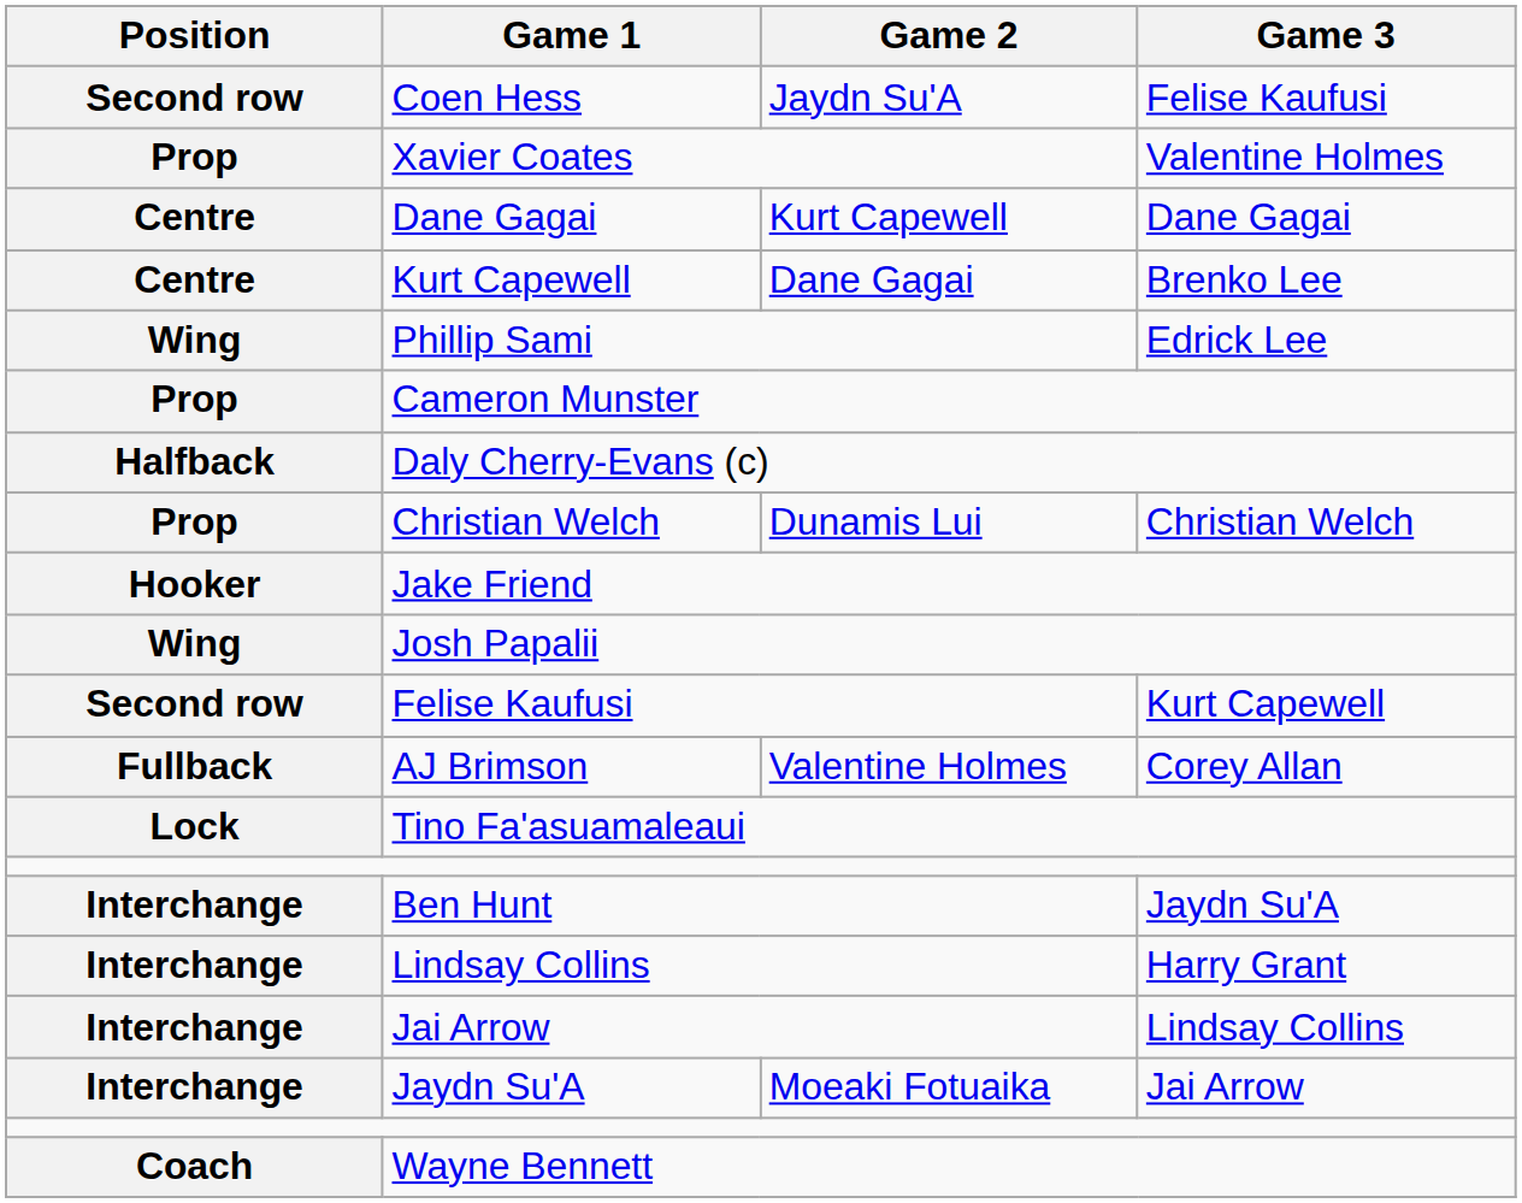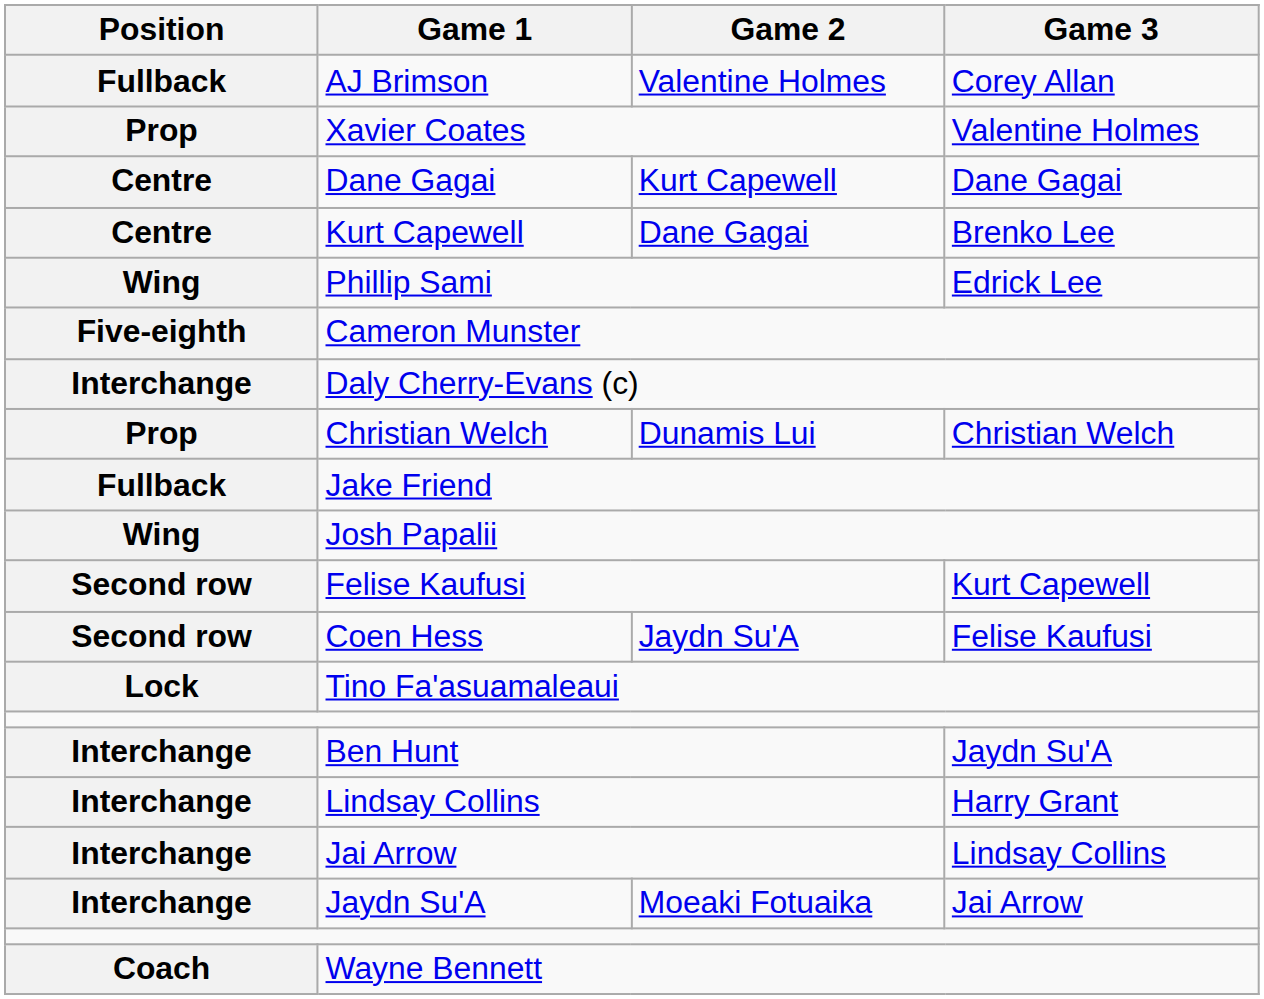rows swapped: AJ Brimson <-> Coen Hess
Cameron Munster | Position: Prop -> Five-eighth
Daly Cherry-Evans (c) | Position: Halfback -> Interchange
Jake Friend | Position: Hooker -> Fullback
